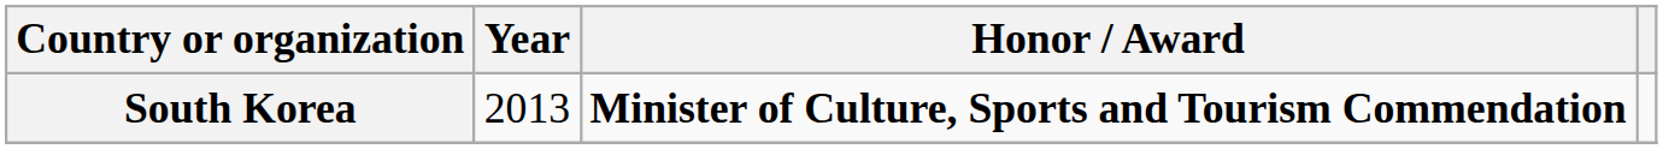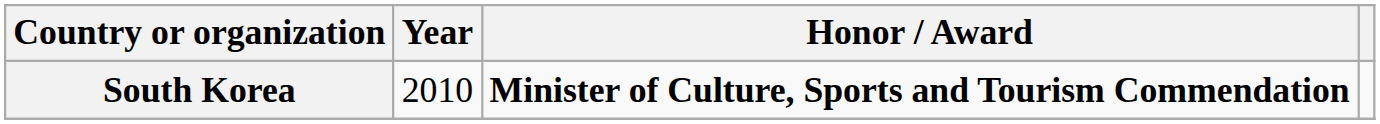South Korea | Year: 2013 -> 2010
